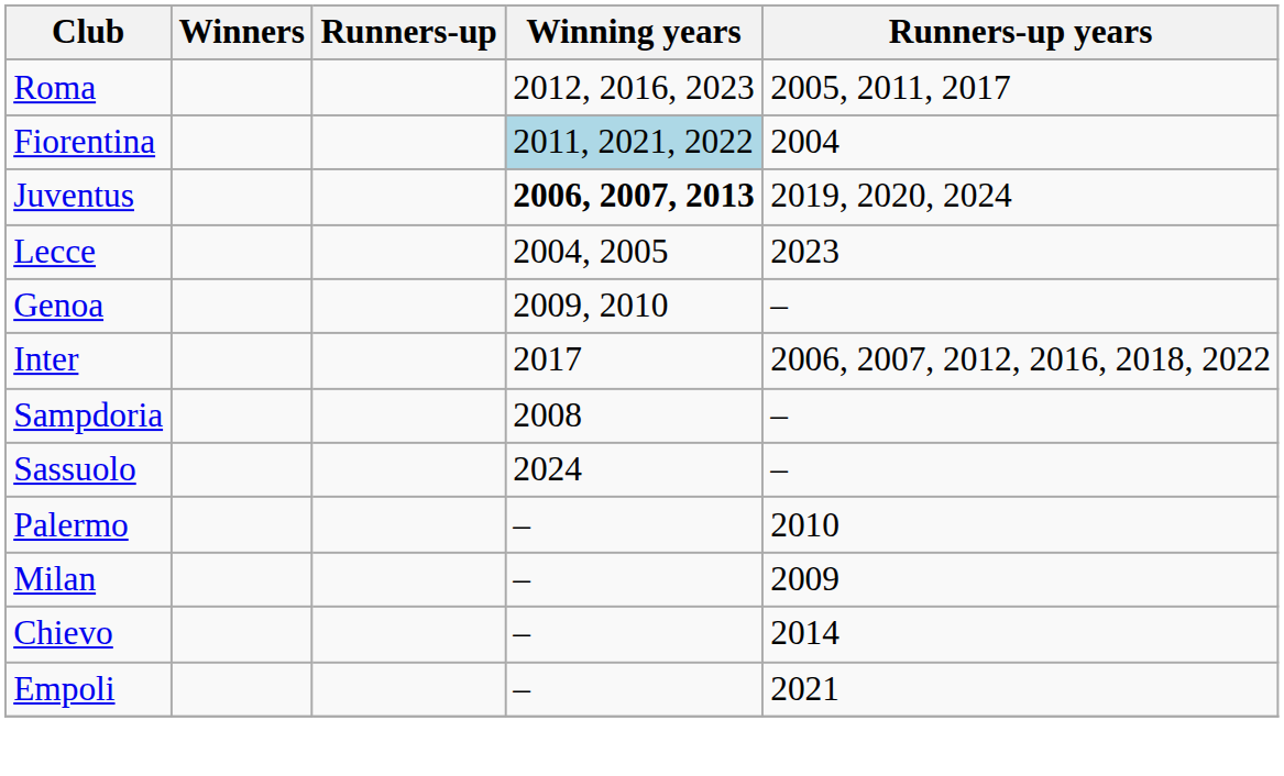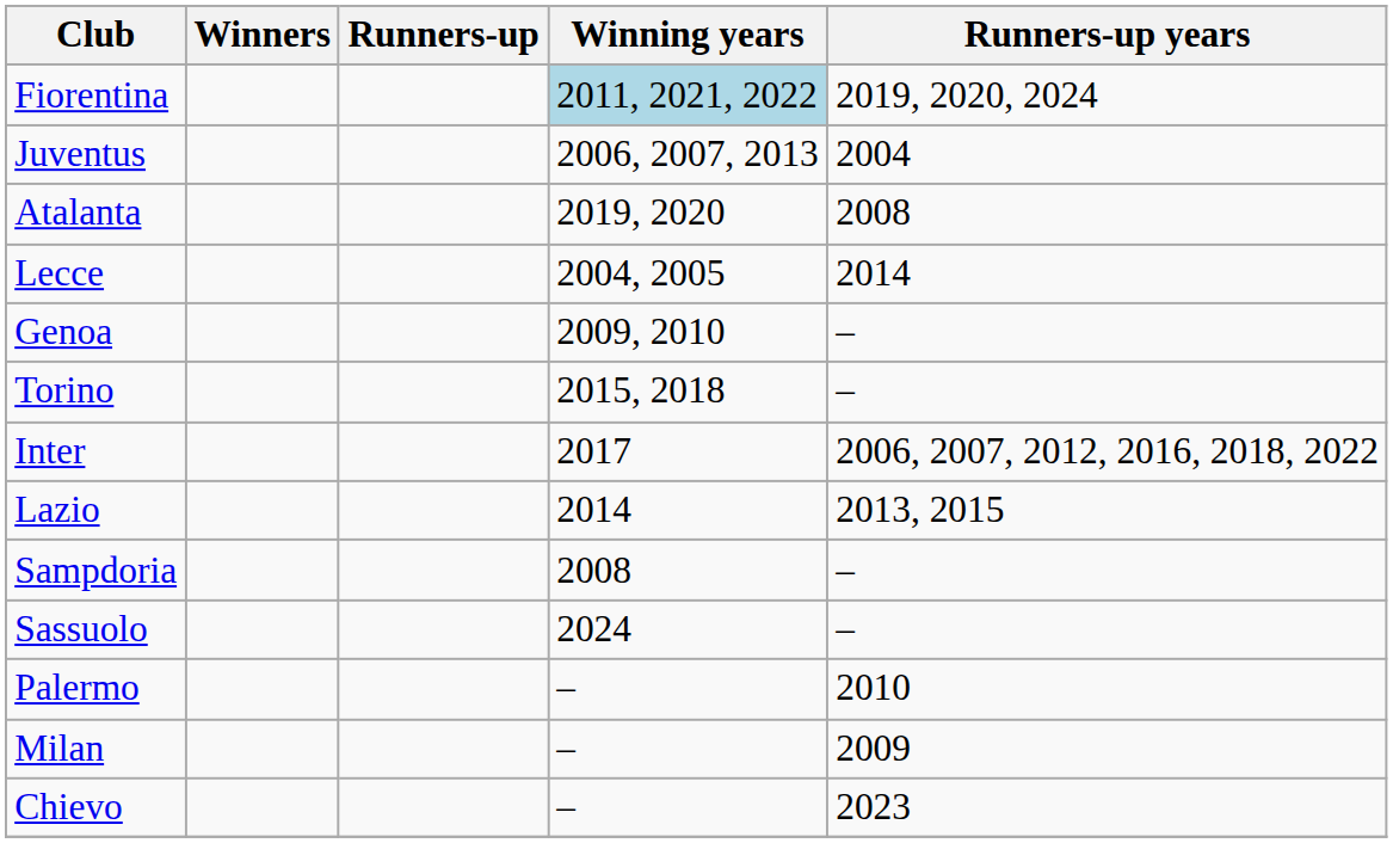- row: Roma | 2012, 2016, 2023 | 2005, 2011, 2017
Fiorentina | Runners-up years: 2004 -> 2019, 2020, 2024
Juventus | Winning years: bold -> normal
Juventus | Runners-up years: 2019, 2020, 2024 -> 2004
+ row: Atalanta | 2019, 2020 | 2008
Lecce | Runners-up years: 2023 -> 2014
+ row: Torino | 2015, 2018 | –
+ row: Lazio | 2014 | 2013, 2015
Chievo | Runners-up years: 2014 -> 2023
- row: Empoli | – | 2021
